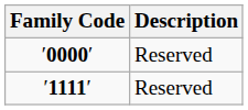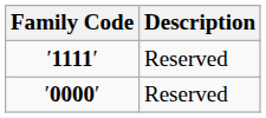rows swapped: ′0000′ <-> ′1111′
